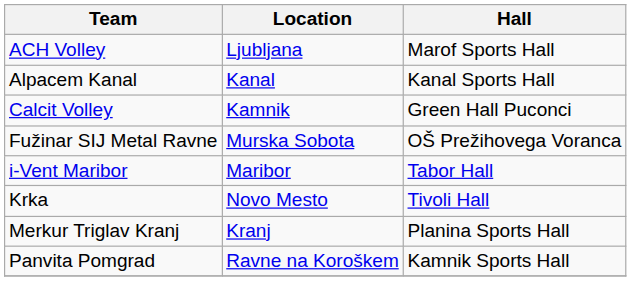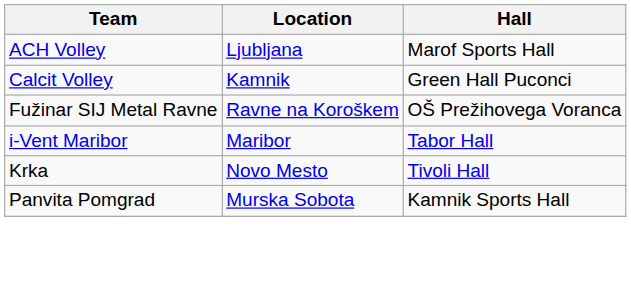- row: Alpacem Kanal | Kanal | Kanal Sports Hall
Fužinar SIJ Metal Ravne | Location: Murska Sobota -> Ravne na Koroškem
- row: Merkur Triglav Kranj | Kranj | Planina Sports Hall
Panvita Pomgrad | Location: Ravne na Koroškem -> Murska Sobota
